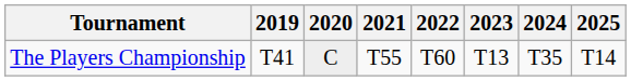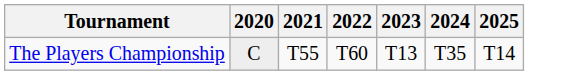- column: 2019 | T41
